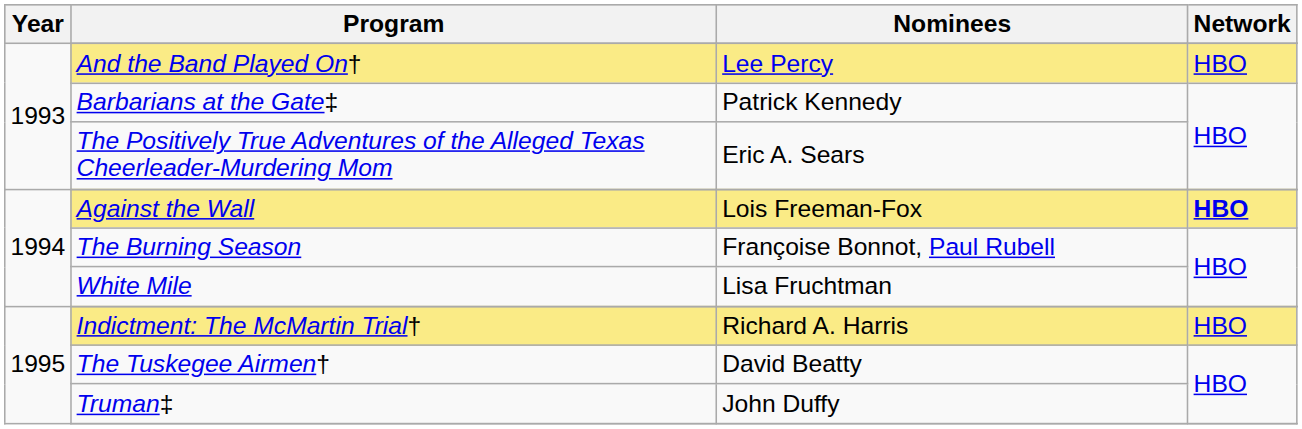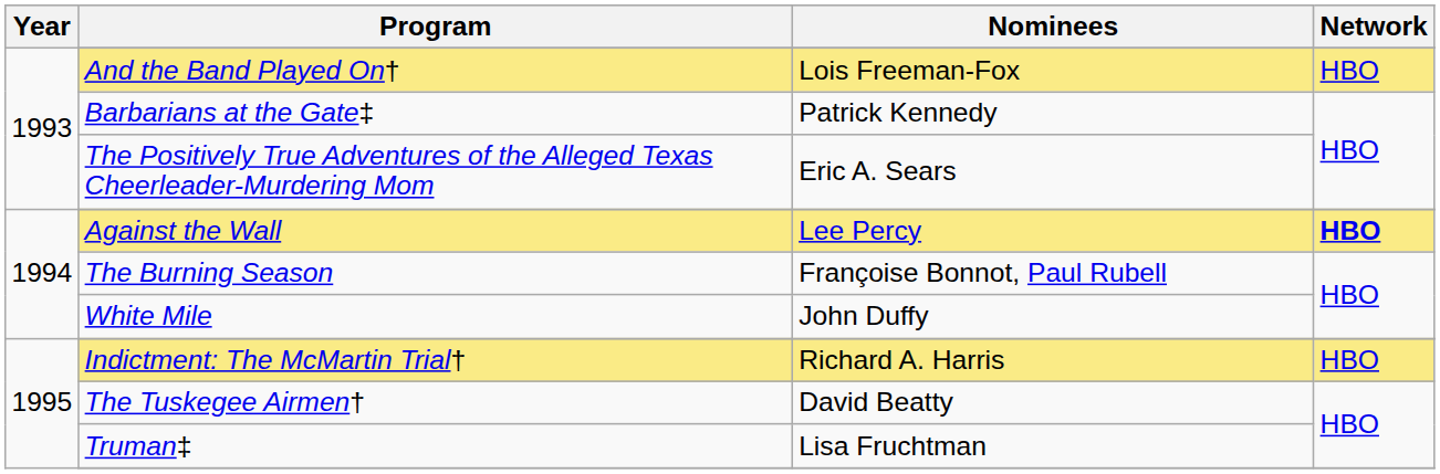And the Band Played On† | Nominees: Lee Percy -> Lois Freeman-Fox
Against the Wall | Nominees: Lois Freeman-Fox -> Lee Percy
White Mile | Nominees: Lisa Fruchtman -> John Duffy
Truman‡ | Nominees: John Duffy -> Lisa Fruchtman
